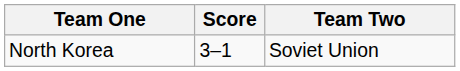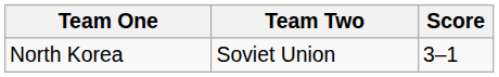columns swapped: Team Two <-> Score
